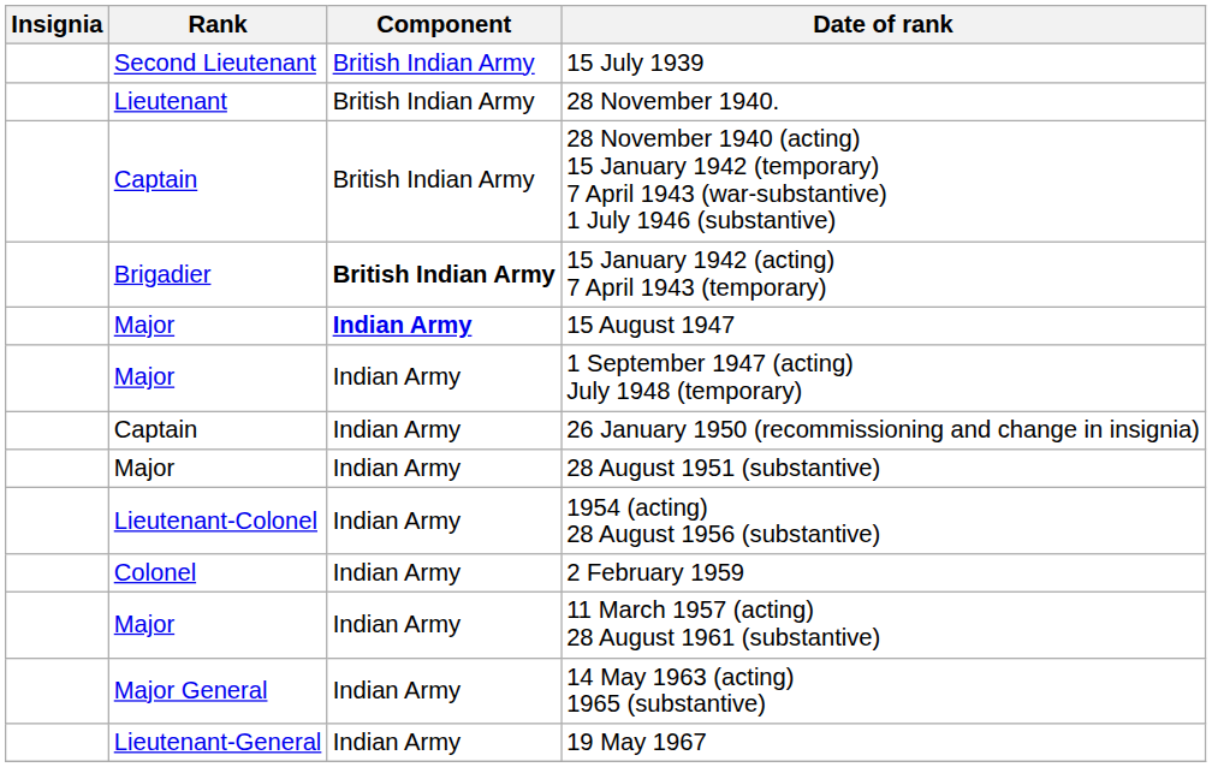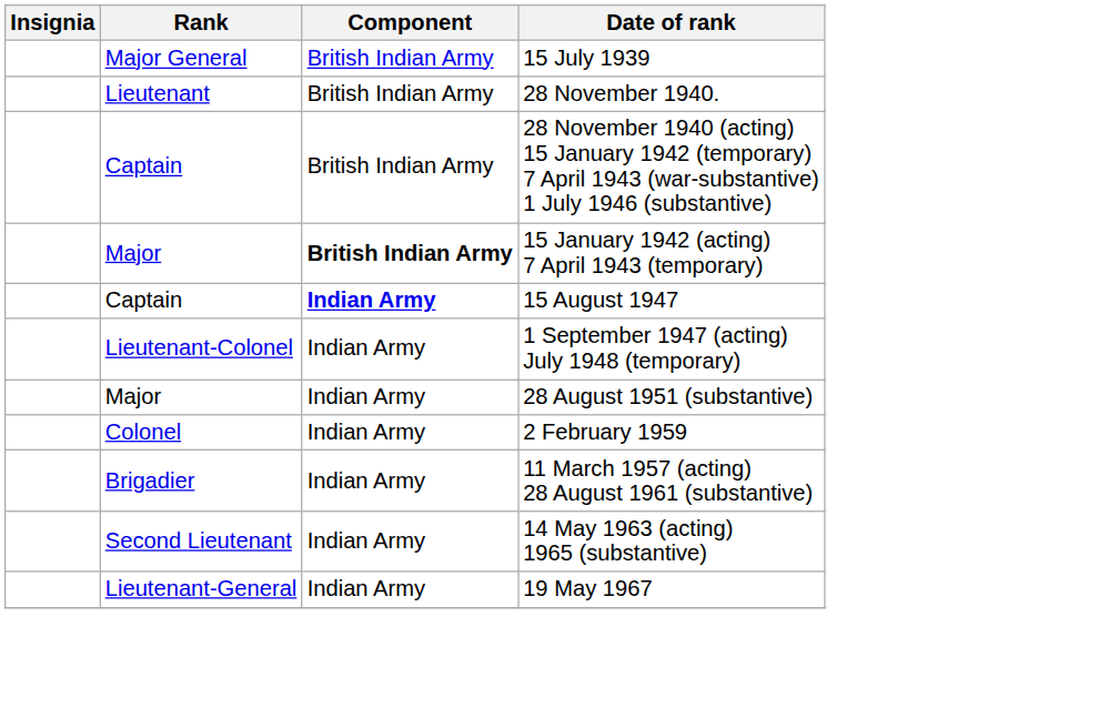15 July 1939 | Rank: Second Lieutenant -> Major General
15 January 1942 (acting) 7 April 1943 (temporary) | Rank: Brigadier -> Major
15 August 1947 | Rank: Major -> Captain
1 September 1947 (acting) July 1948 (temporary) | Rank: Major -> Lieutenant-Colonel
- row: Captain | Indian Army | 26 January 1950 (recommissioning and change in insignia)
- row: Lieutenant-Colonel | Indian Army | 1954 (acting) 28 August 1956 (substantive)
11 March 1957 (acting) 28 August 1961 (substantive) | Rank: Major -> Brigadier
14 May 1963 (acting) 1965 (substantive) | Rank: Major General -> Second Lieutenant
